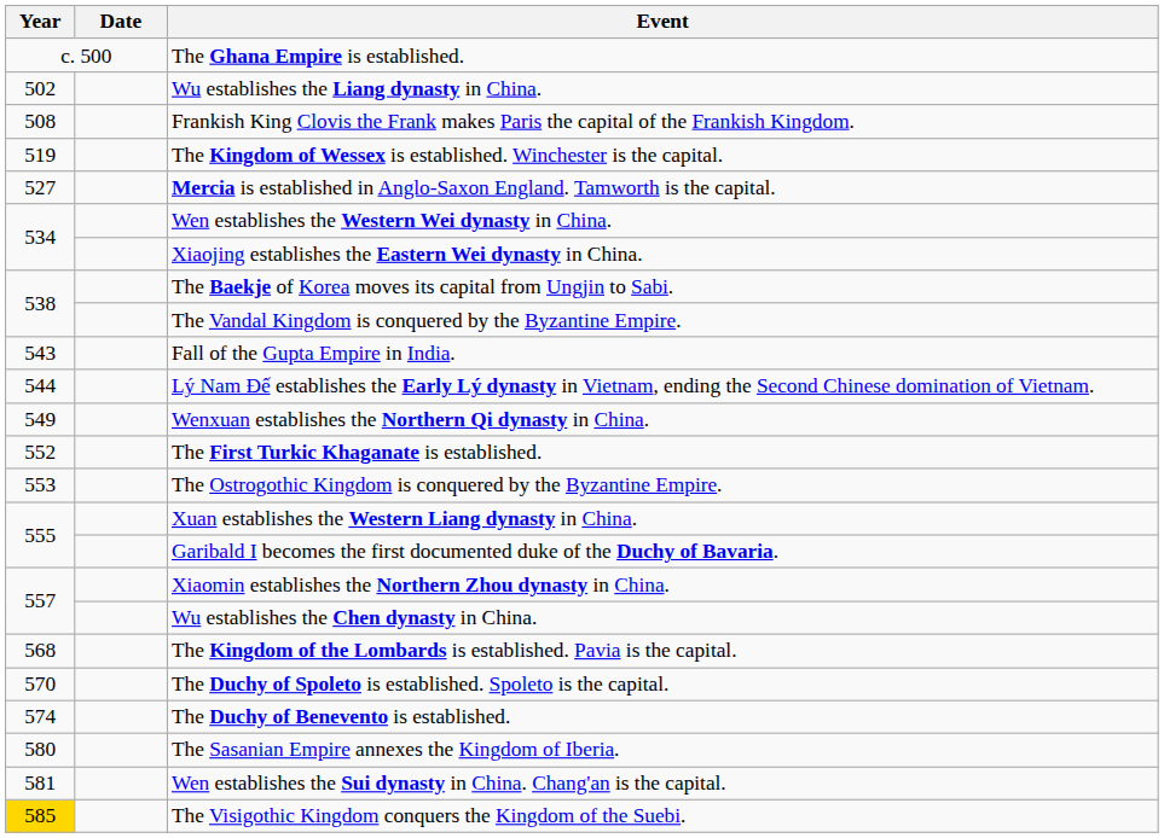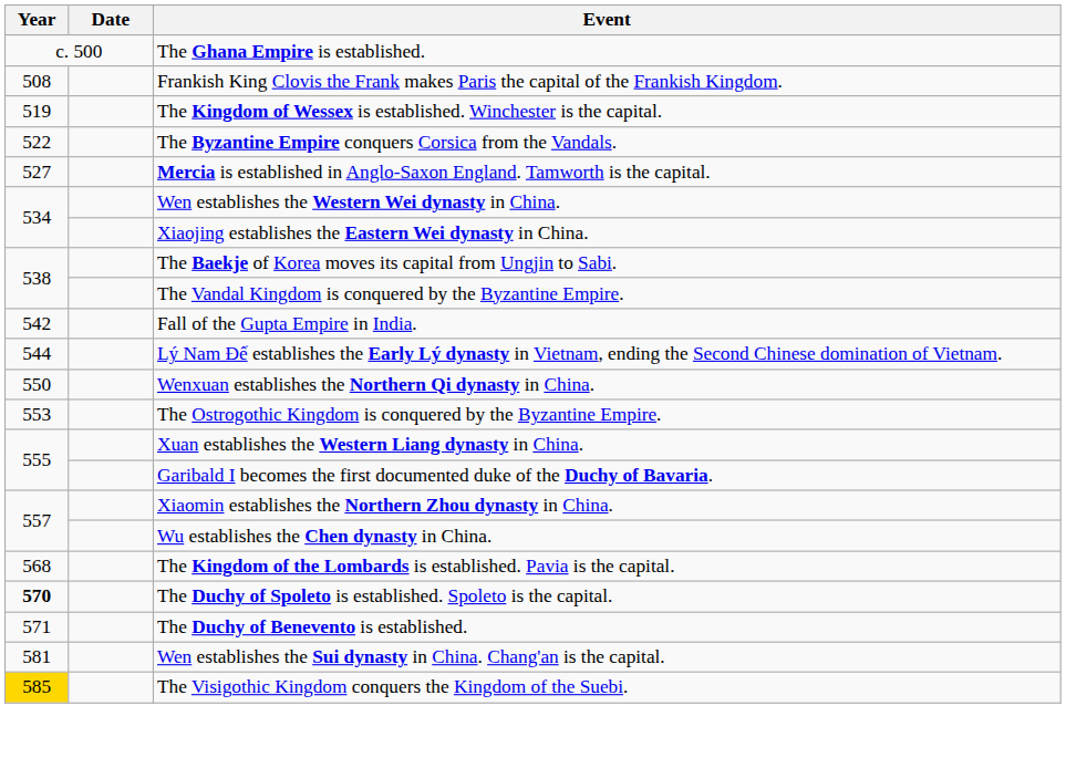- row: 502 | Wu establishes the Liang dynasty in China.
+ row: 522 | The Byzantine Empire conquers Corsica from the Vandals.
Fall of the Gupta Empire in India. | Year: 543 -> 542
Wenxuan establishes the Northern Qi dynasty in China. | Year: 549 -> 550
- row: 552 | The First Turkic Khaganate is established.
The Duchy of Spoleto is established. Spoleto is the capital. | Year: normal -> bold
The Duchy of Benevento is established. | Year: 574 -> 571
- row: 580 | The Sasanian Empire annexes the Kingdom of Iberia.
